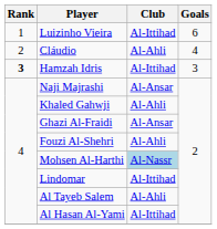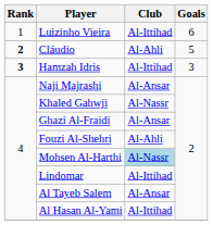Cláudio | Rank: normal -> bold
Cláudio | Goals: 4 -> 5
Khaled Gahwji | Club: Al-Ahli -> Al-Nassr
Al Tayeb Salem | Club: Al-Ahli -> Al-Ansar
